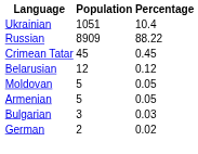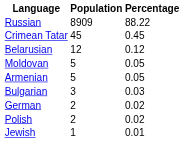- row: Ukrainian | 1051 | 10.4
+ row: Polish | 2 | 0.02
+ row: Jewish | 1 | 0.01
